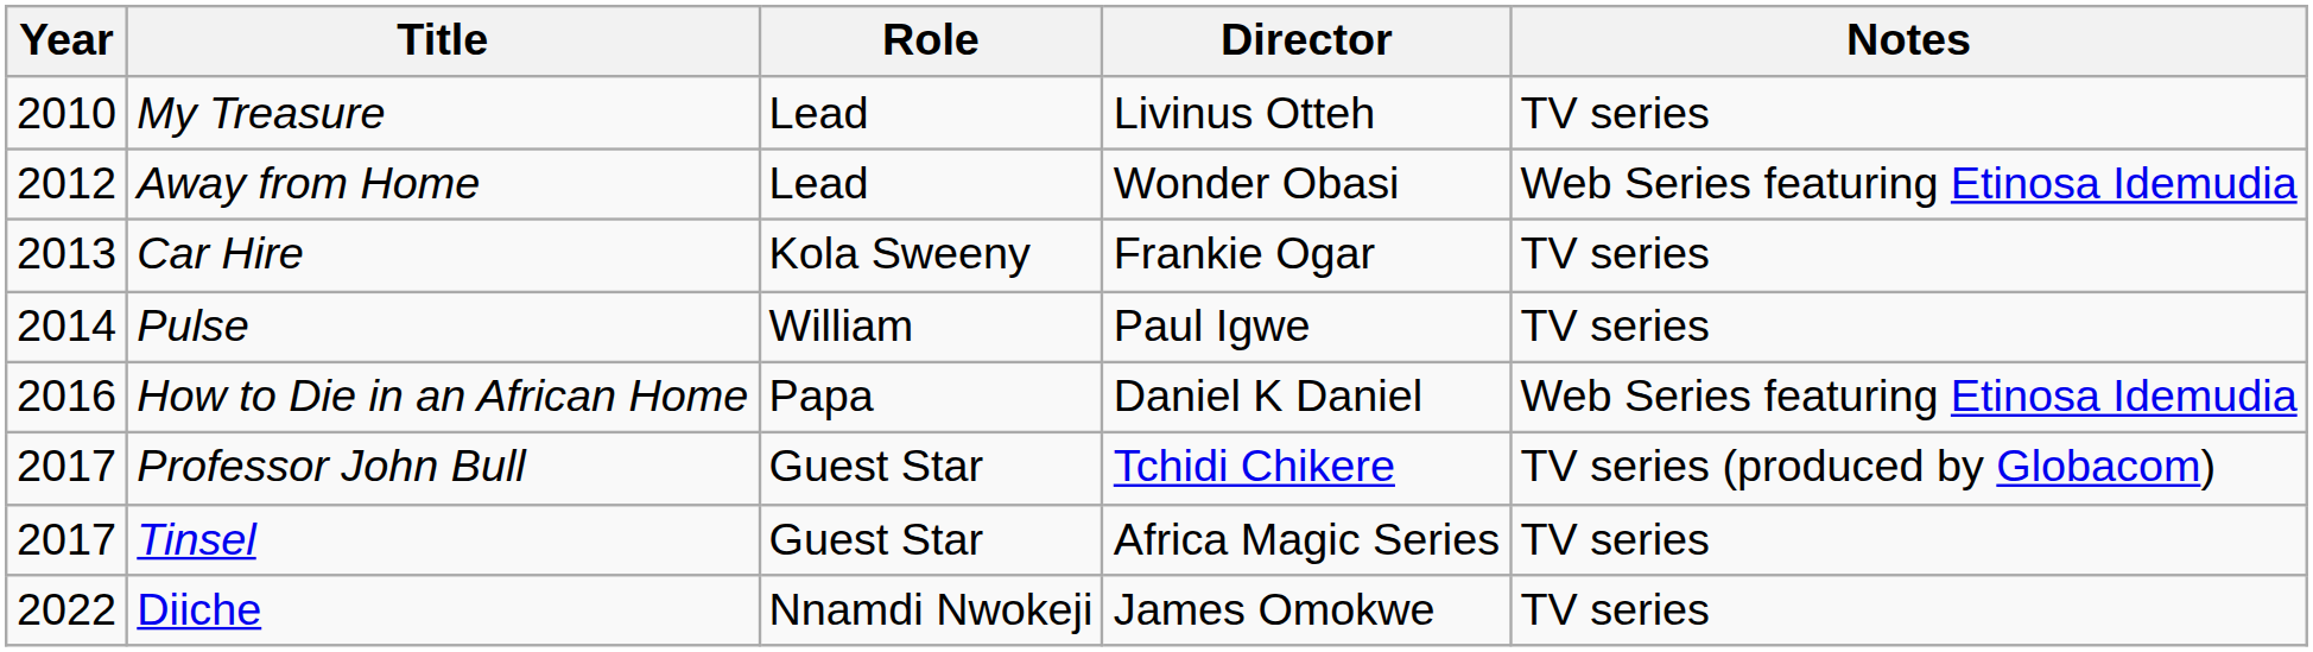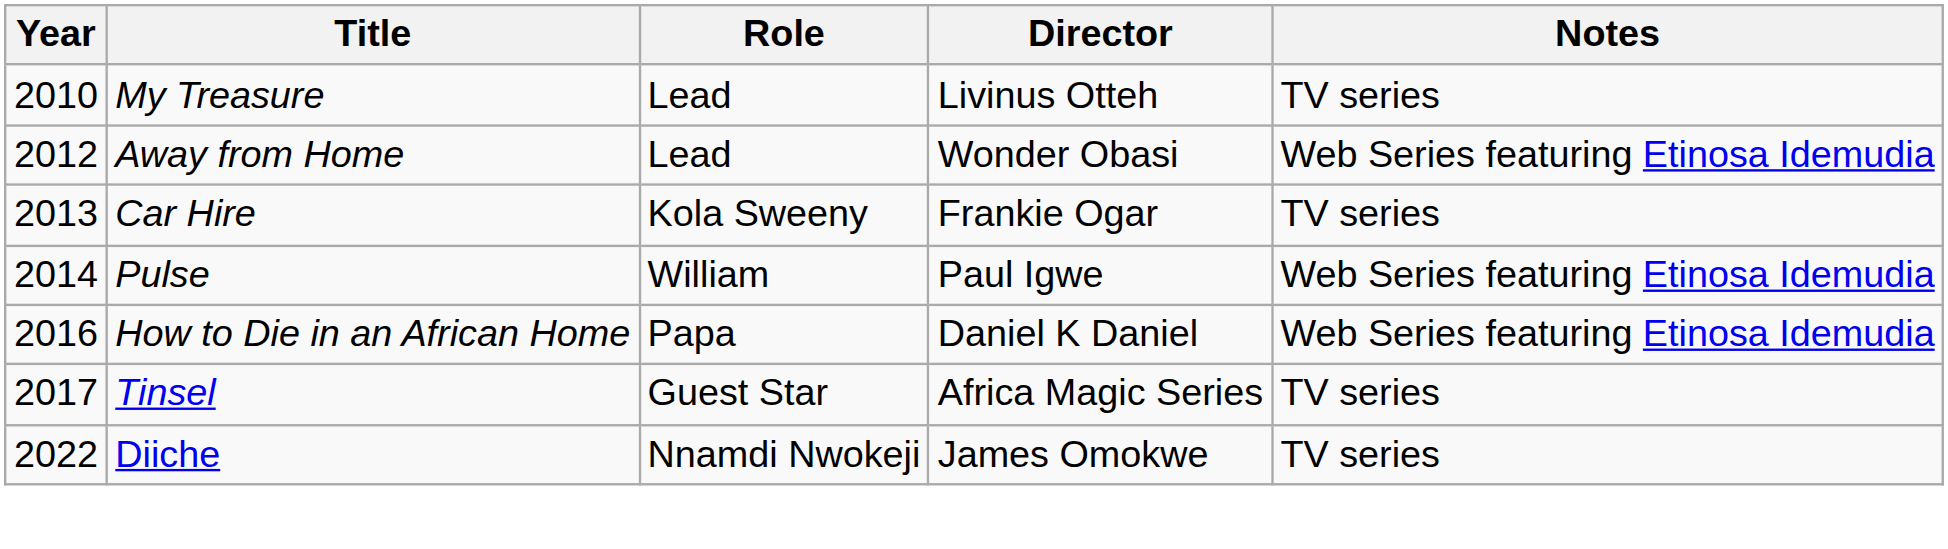Pulse | Notes: TV series -> Web Series featuring Etinosa Idemudia
- row: 2017 | Professor John Bull | Guest Star | Tchidi Chikere | TV series (produced by Globacom)
